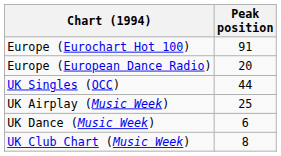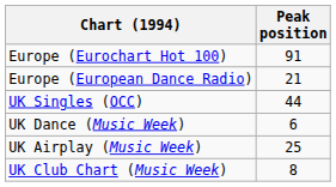Europe (European Dance Radio) | Peak position: 20 -> 21
rows swapped: UK Airplay (Music Week) <-> UK Dance (Music Week)
